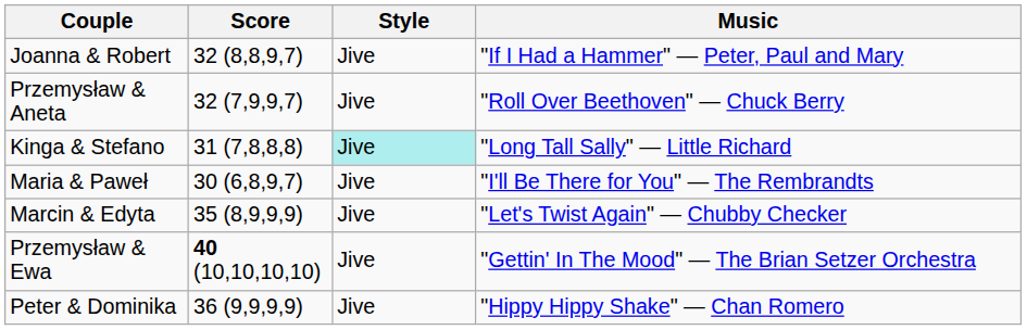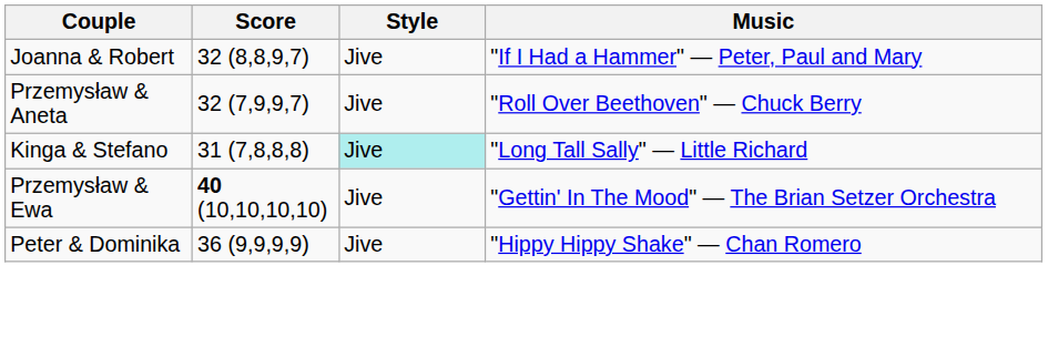- row: Maria & Paweł | 30 (6,8,9,7) | Jive | "I'll Be There for You" — The Rembrandts
- row: Marcin & Edyta | 35 (8,9,9,9) | Jive | "Let's Twist Again" — Chubby Checker
